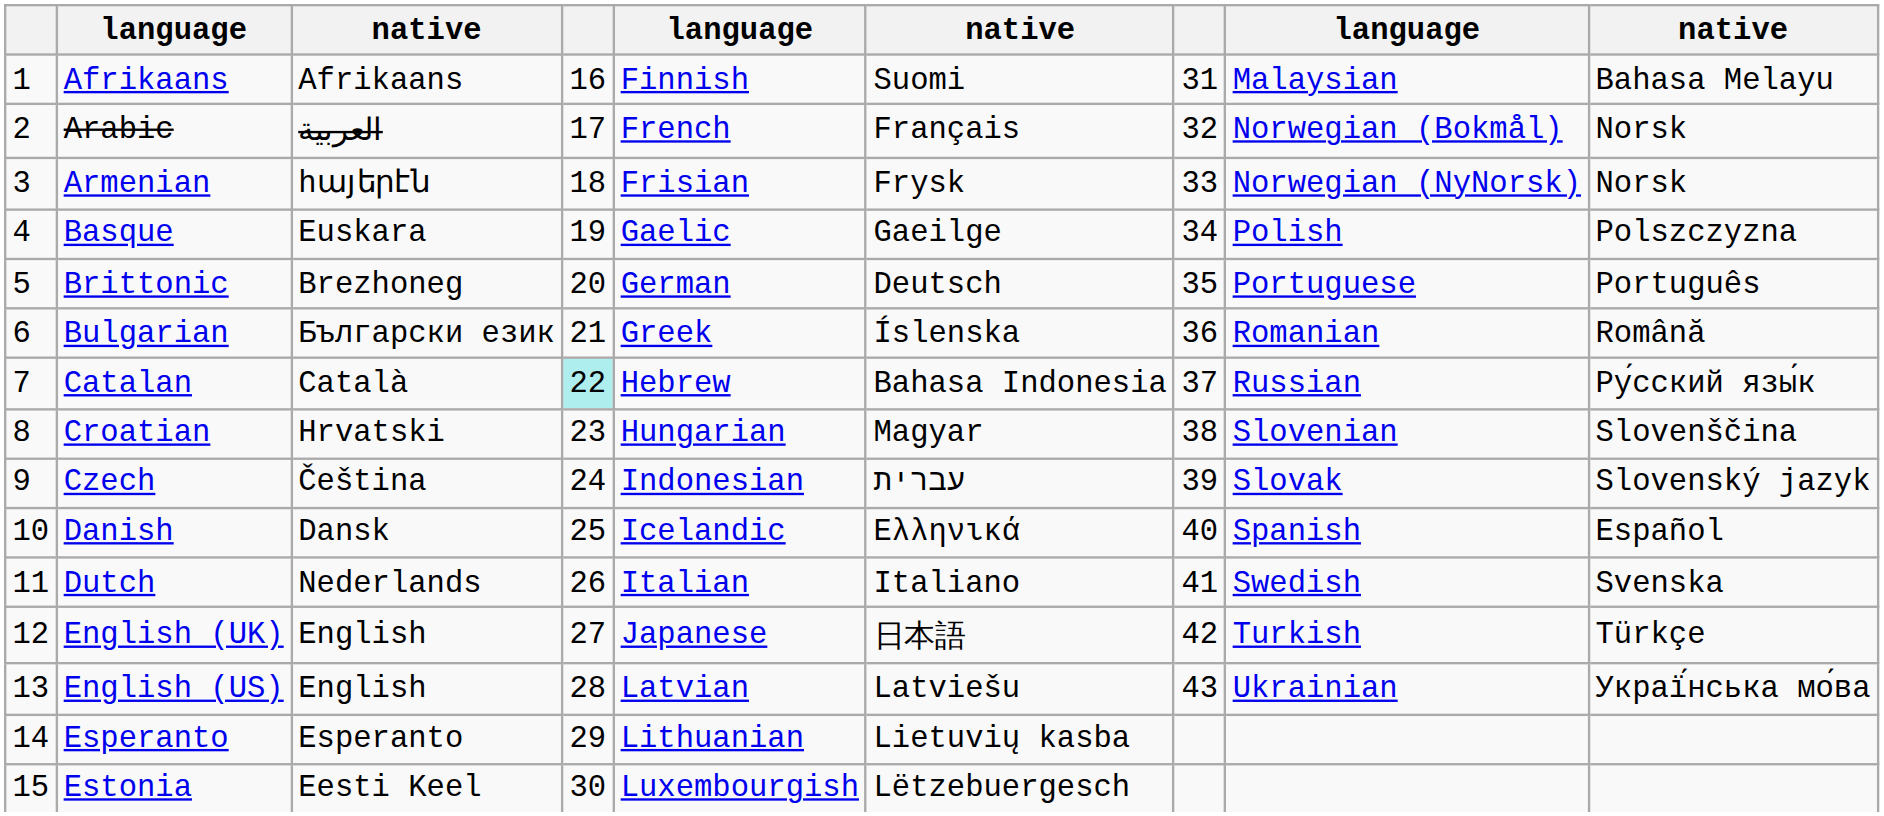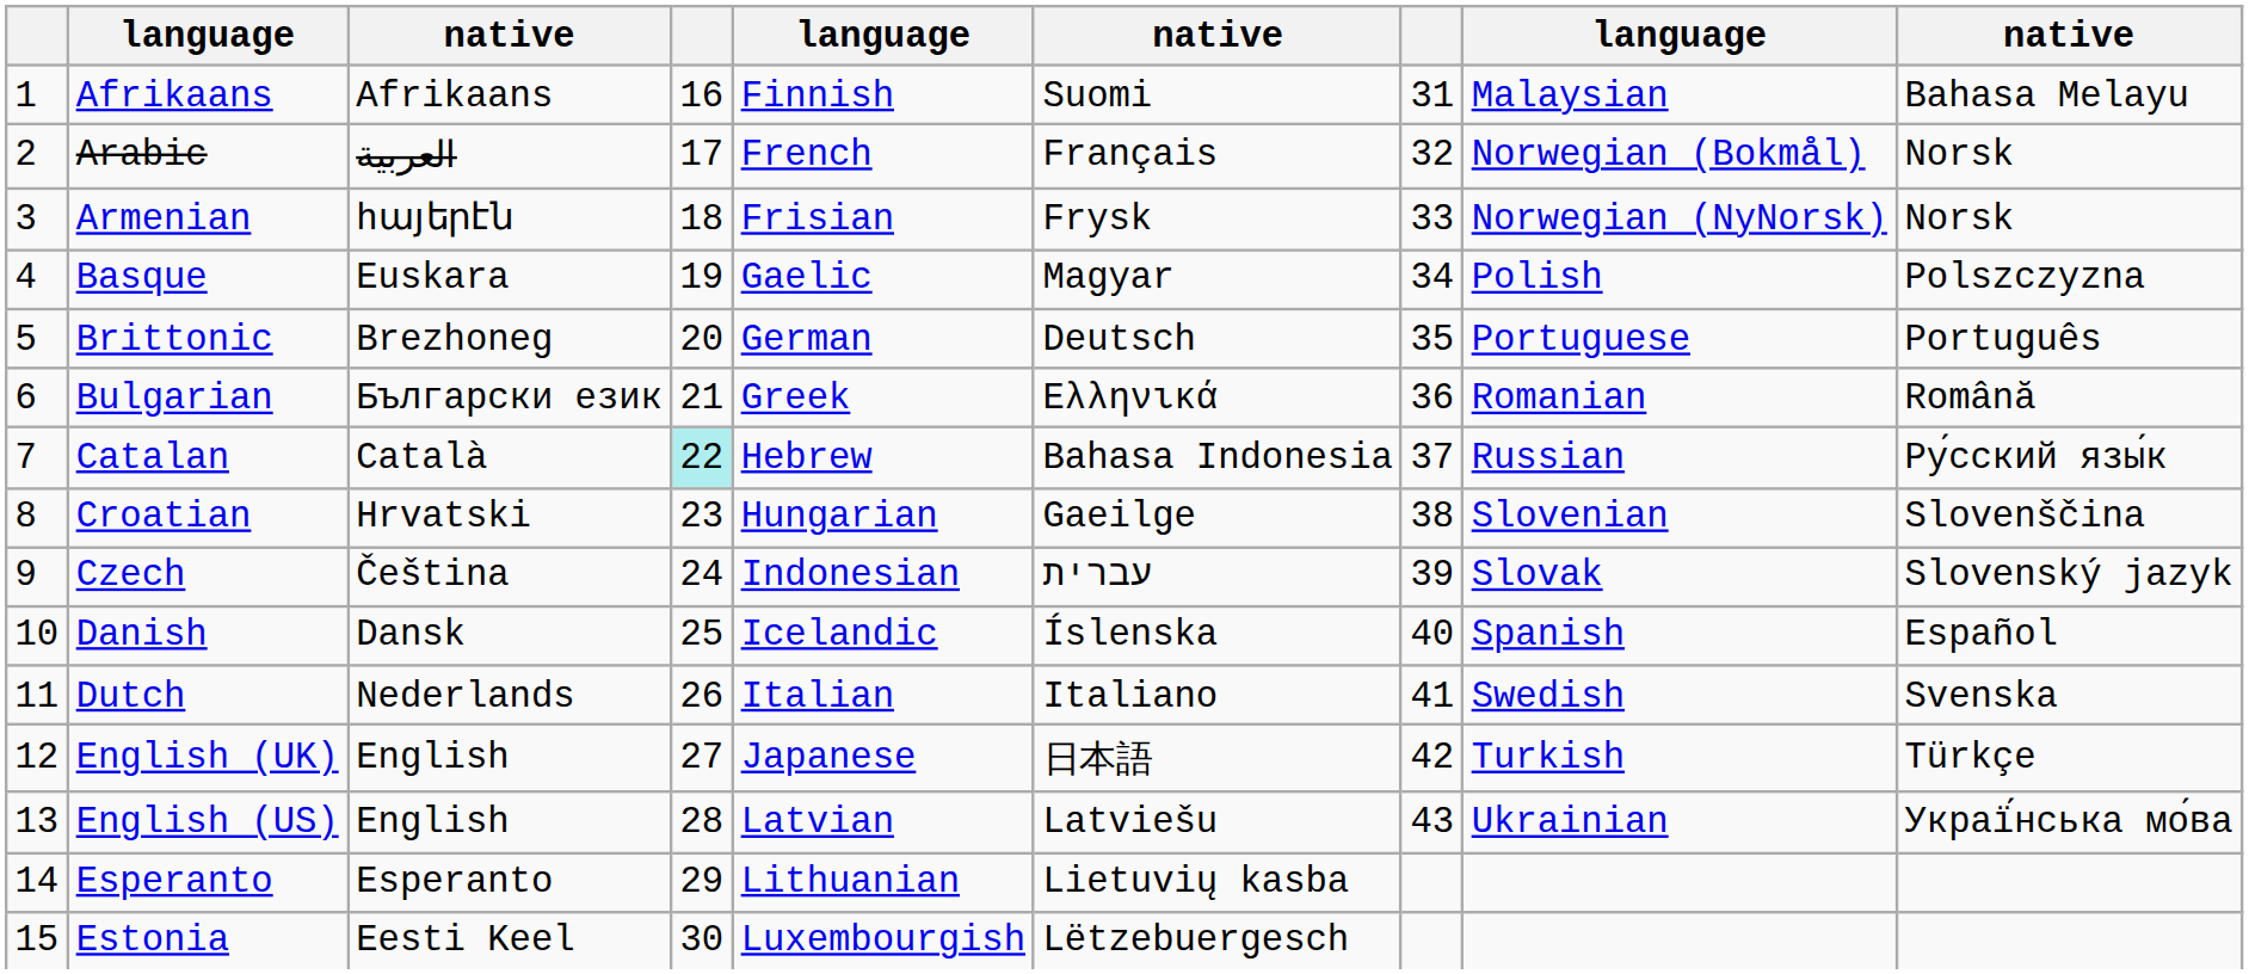Basque | column 6: Gaeilge -> Magyar
Bulgarian | column 6: Íslenska -> Ελληνικά
Croatian | column 6: Magyar -> Gaeilge
Danish | column 6: Ελληνικά -> Íslenska
